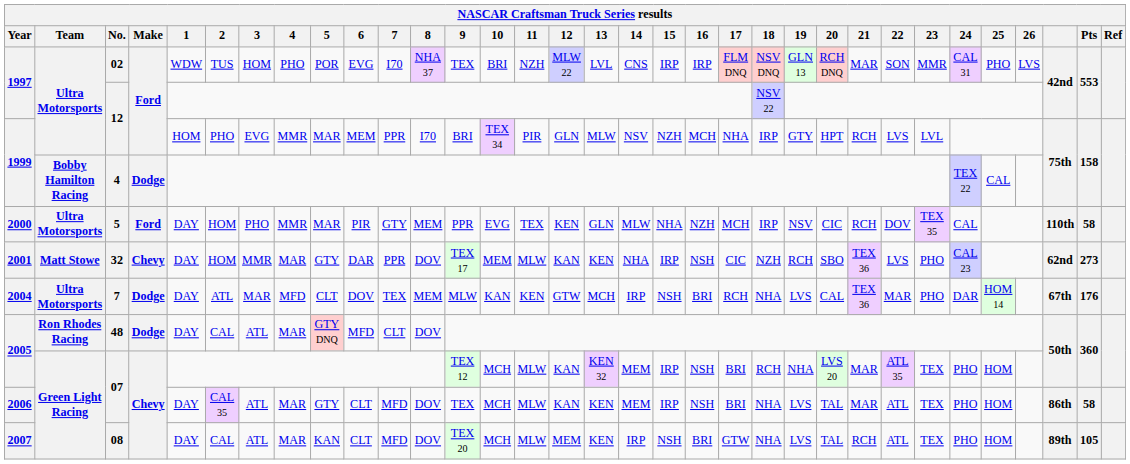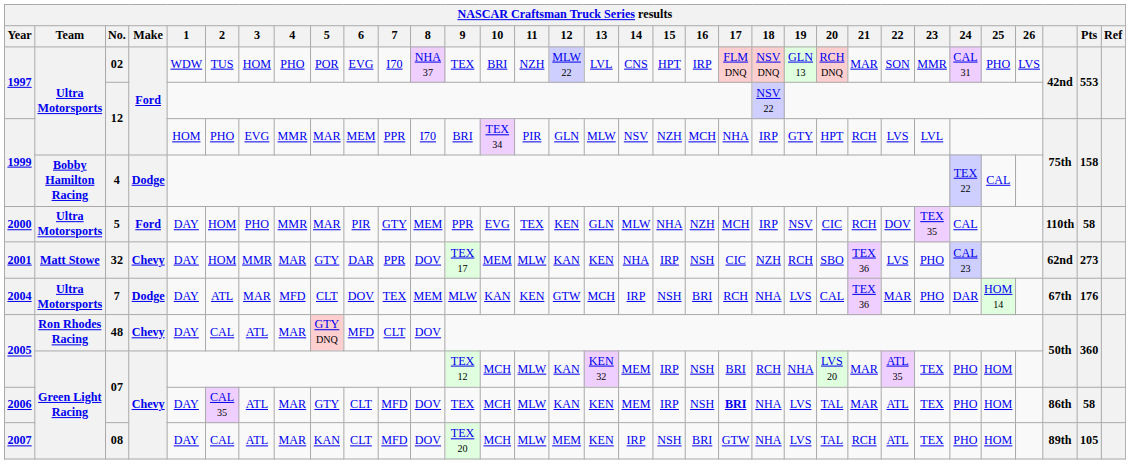02 | 15: IRP -> HPT
48 | Make: Dodge -> Chevy
2006 / 07 | 17: normal -> bold
